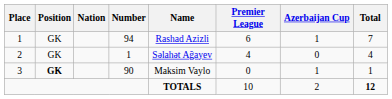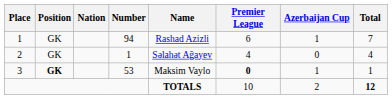3 | Number: 90 -> 53
3 | Premier League: normal -> bold
